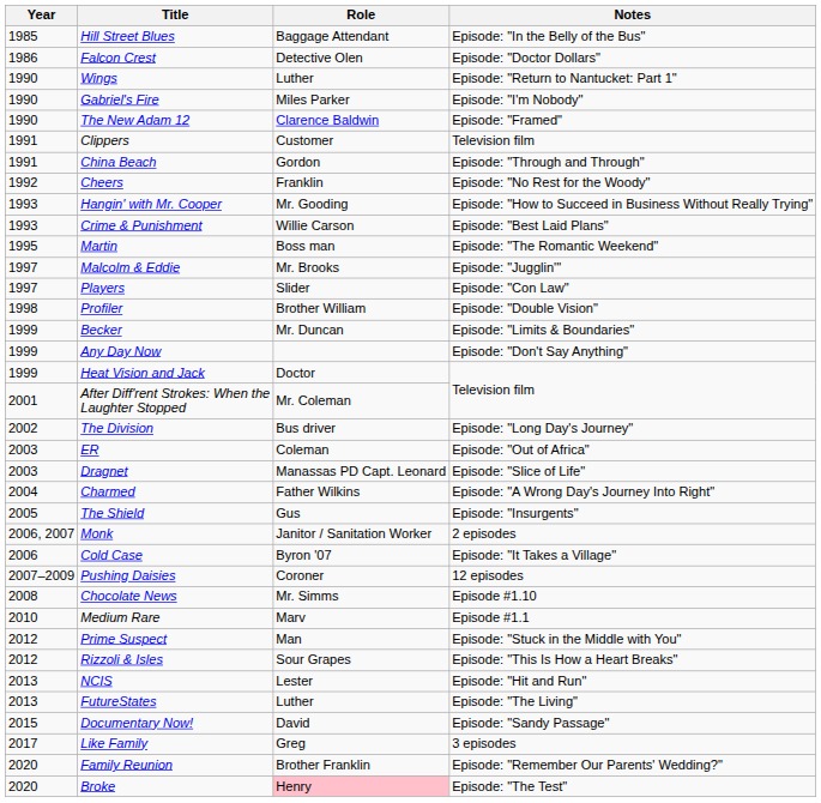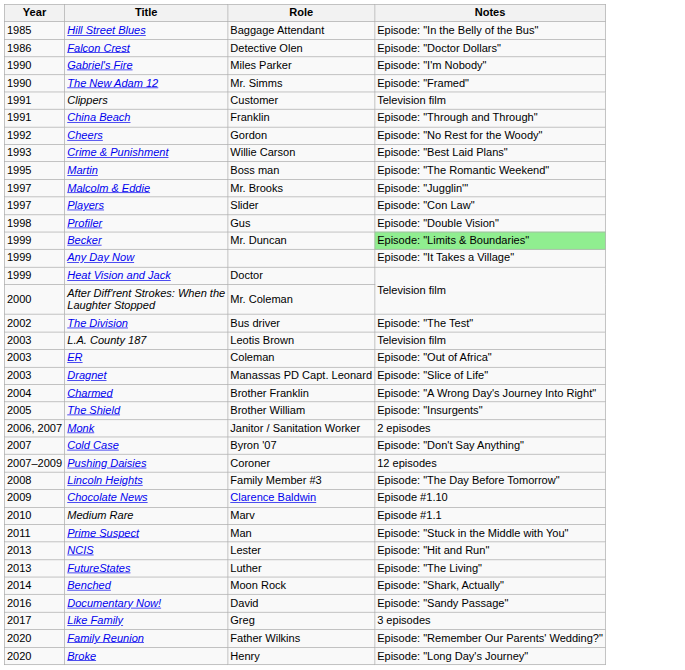- row: 1990 | Wings | Luther | Episode: "Return to Nantucket: Part 1"
The New Adam 12 | Role: Clarence Baldwin -> Mr. Simms
China Beach | Role: Gordon -> Franklin
Cheers | Role: Franklin -> Gordon
- row: 1993 | Hangin' with Mr. Cooper | Mr. Gooding | Episode: "How to Succeed in Business Without Really Trying"
Profiler | Role: Brother William -> Gus
Becker | Notes: no background -> lightgreen background
Any Day Now | Notes: Episode: "Don't Say Anything" -> Episode: "It Takes a Village"
After Diff'rent Strokes: When the Laughter Stopped | Year: 2001 -> 2000
The Division | Notes: Episode: "Long Day's Journey" -> Episode: "The Test"
+ row: 2003 | L.A. County 187 | Leotis Brown | Television film
Charmed | Role: Father Wilkins -> Brother Franklin
The Shield | Role: Gus -> Brother William
Cold Case | Year: 2006 -> 2007
Cold Case | Notes: Episode: "It Takes a Village" -> Episode: "Don't Say Anything"
+ row: 2008 | Lincoln Heights | Family Member #3 | Episode: "The Day Before Tomorrow"
Chocolate News | Year: 2008 -> 2009
Chocolate News | Role: Mr. Simms -> Clarence Baldwin
Prime Suspect | Year: 2012 -> 2011
- row: 2012 | Rizzoli & Isles | Sour Grapes | Episode: "This Is How a Heart Breaks"
+ row: 2014 | Benched | Moon Rock | Episode: "Shark, Actually"
Documentary Now! | Year: 2015 -> 2016
Family Reunion | Role: Brother Franklin -> Father Wilkins
Broke | Role: pink background -> no background
Broke | Notes: Episode: "The Test" -> Episode: "Long Day's Journey"
